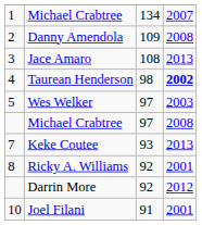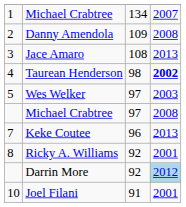Keke Coutee | column 3: 93 -> 96
Darrin More | column 4: no background -> lightblue background
